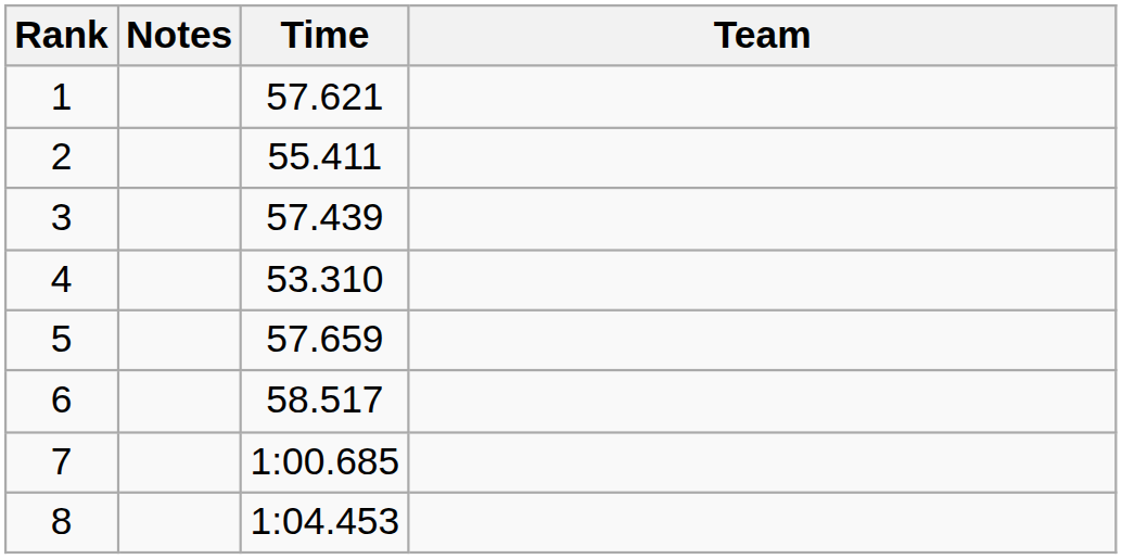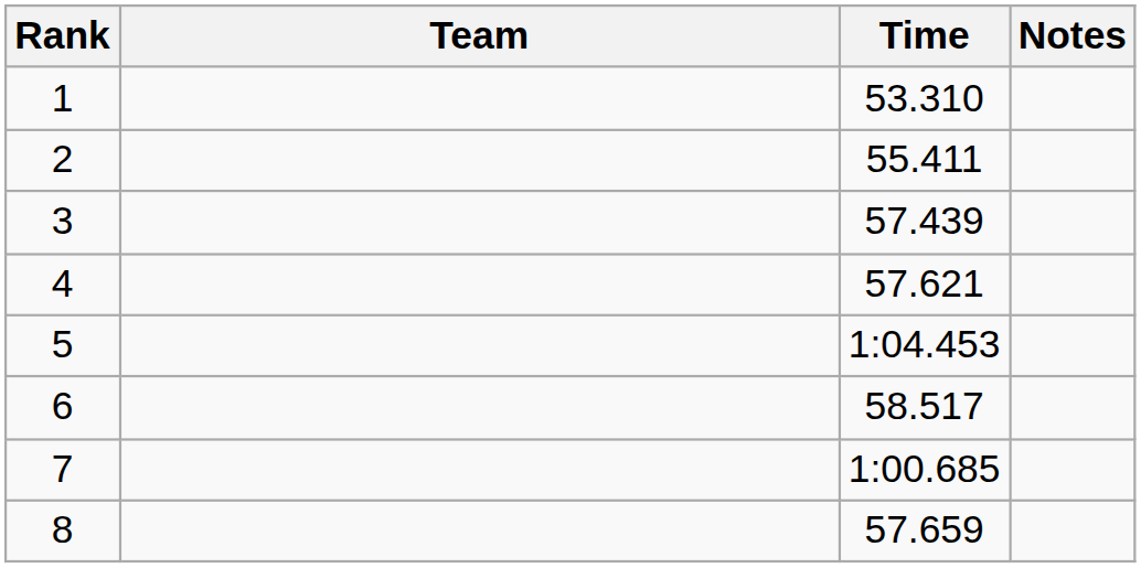columns swapped: Team <-> Notes
1 | Time: 57.621 -> 53.310
4 | Time: 53.310 -> 57.621
5 | Time: 57.659 -> 1:04.453
8 | Time: 1:04.453 -> 57.659
